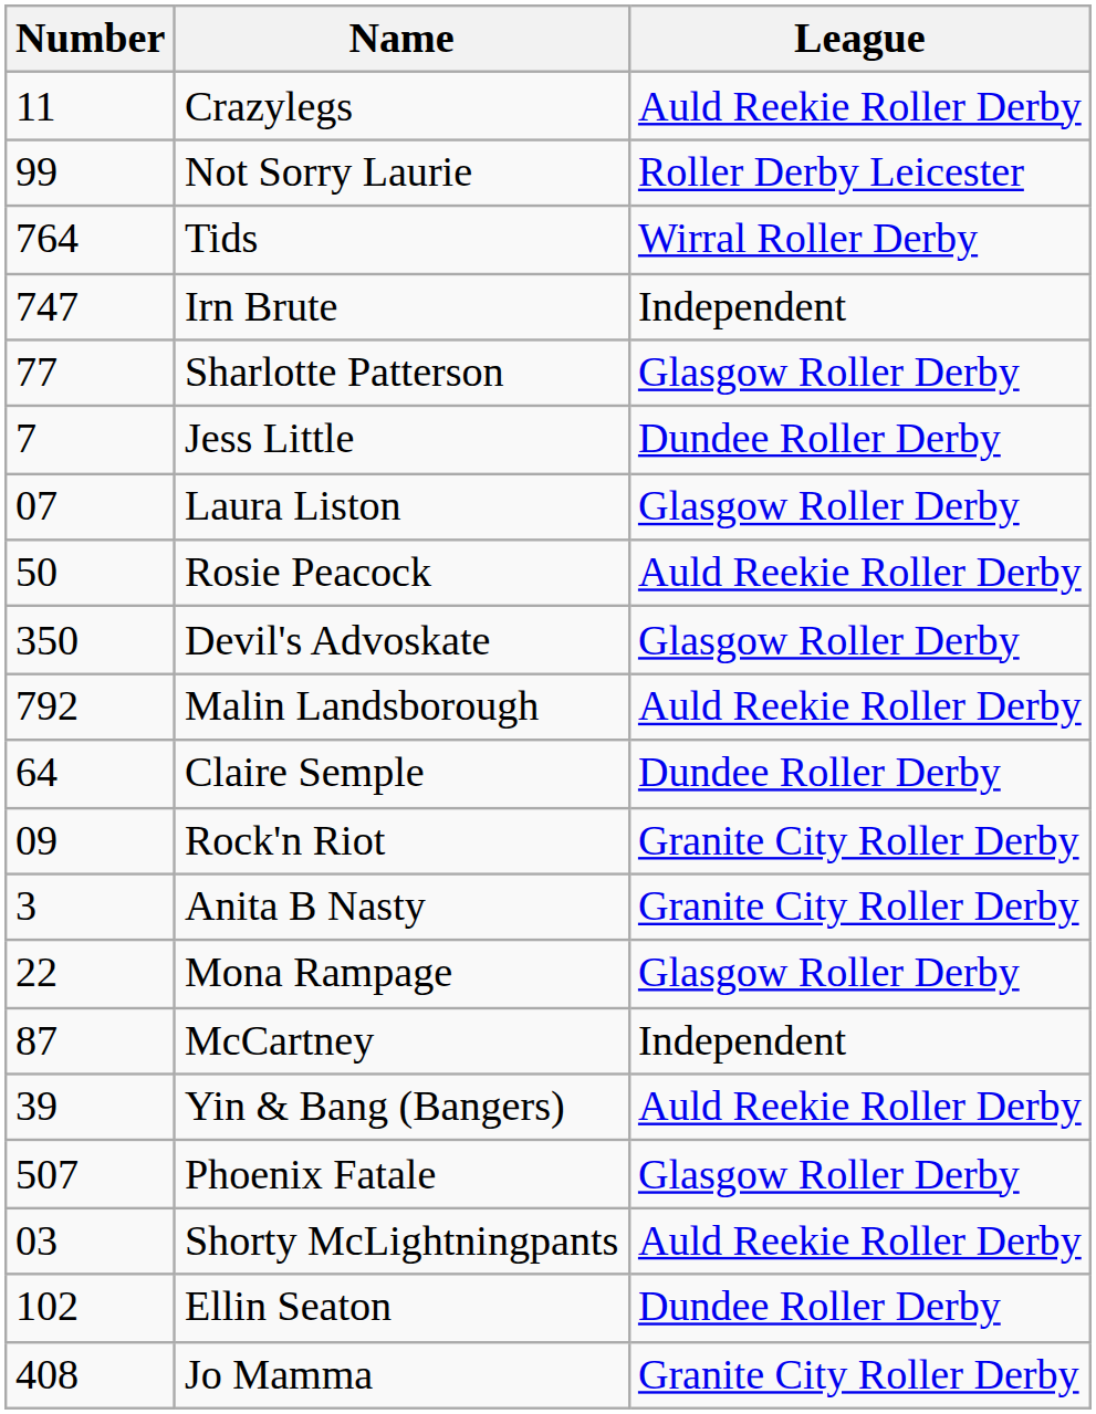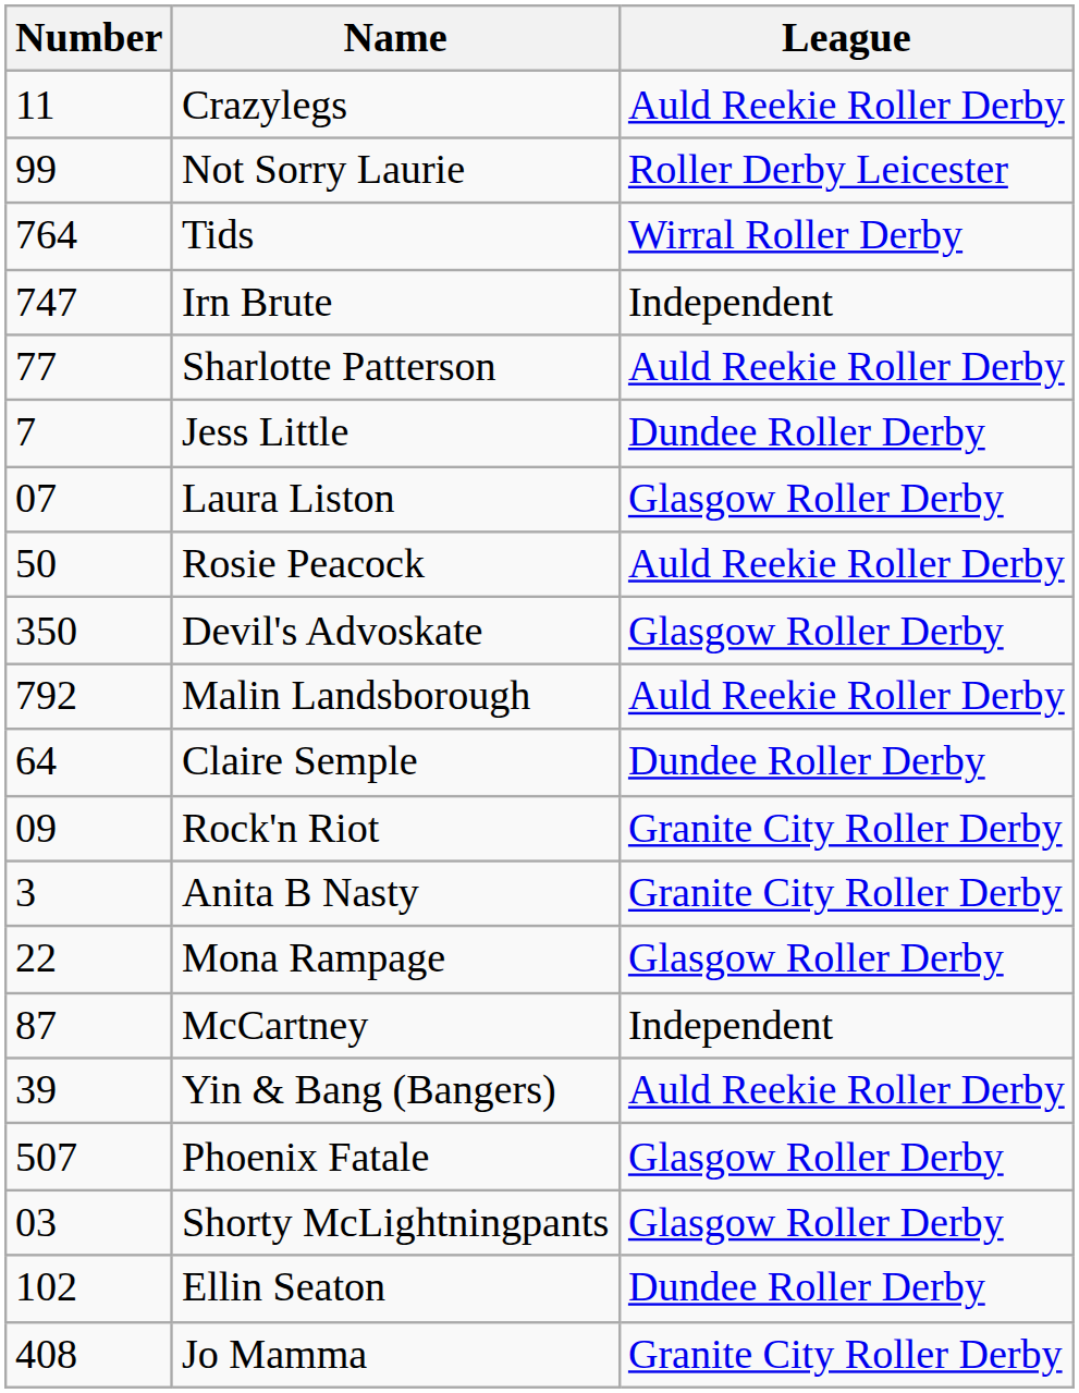Sharlotte Patterson | League: Glasgow Roller Derby -> Auld Reekie Roller Derby
Shorty McLightningpants | League: Auld Reekie Roller Derby -> Glasgow Roller Derby
